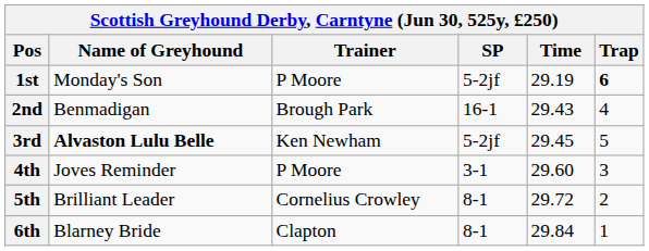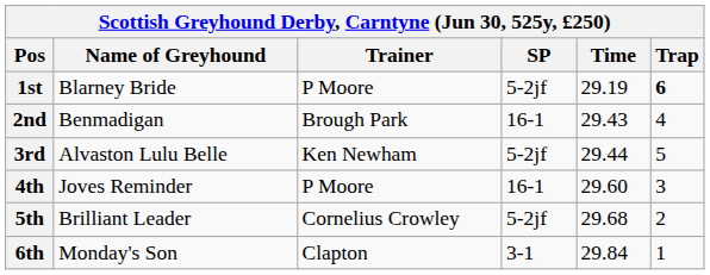1st | Name of Greyhound: Monday's Son -> Blarney Bride
3rd | Name of Greyhound: bold -> normal
3rd | Time: 29.45 -> 29.44
4th | SP: 3-1 -> 16-1
5th | SP: 8-1 -> 5-2jf
5th | Time: 29.72 -> 29.68
6th | Name of Greyhound: Blarney Bride -> Monday's Son
6th | SP: 8-1 -> 3-1
